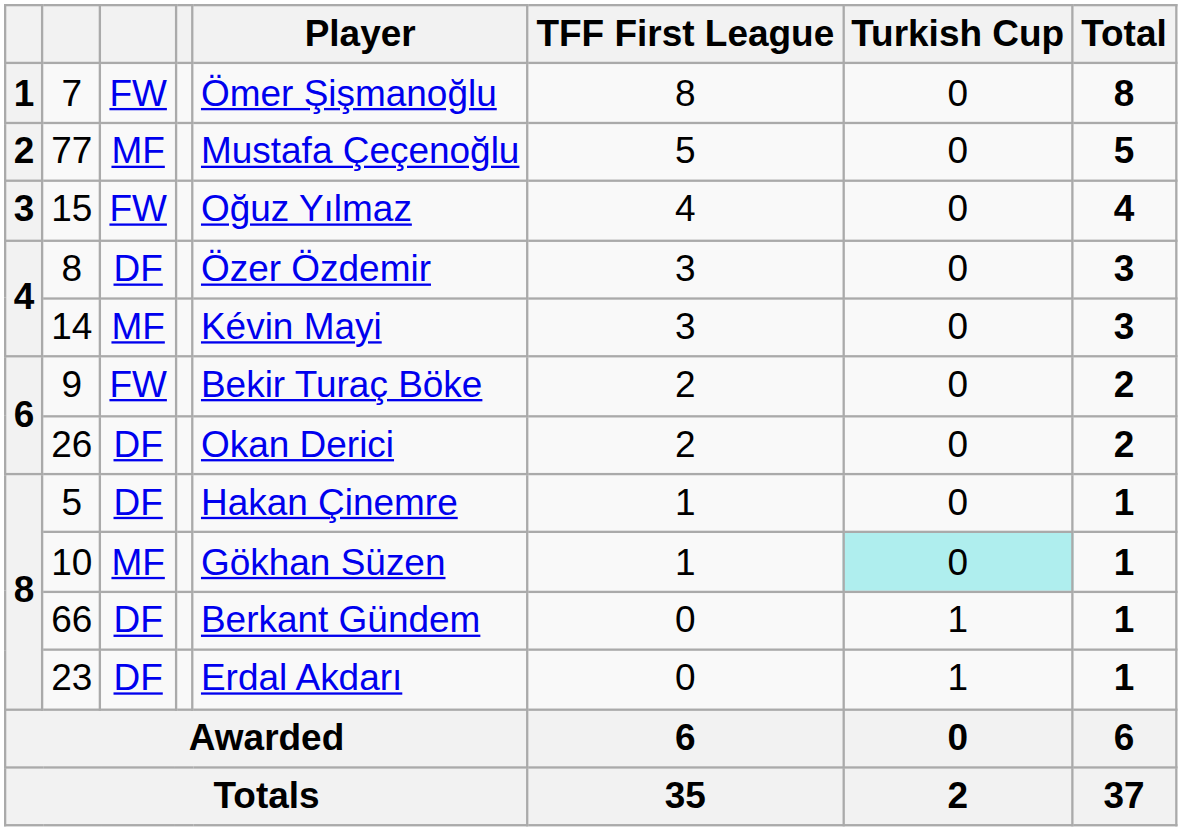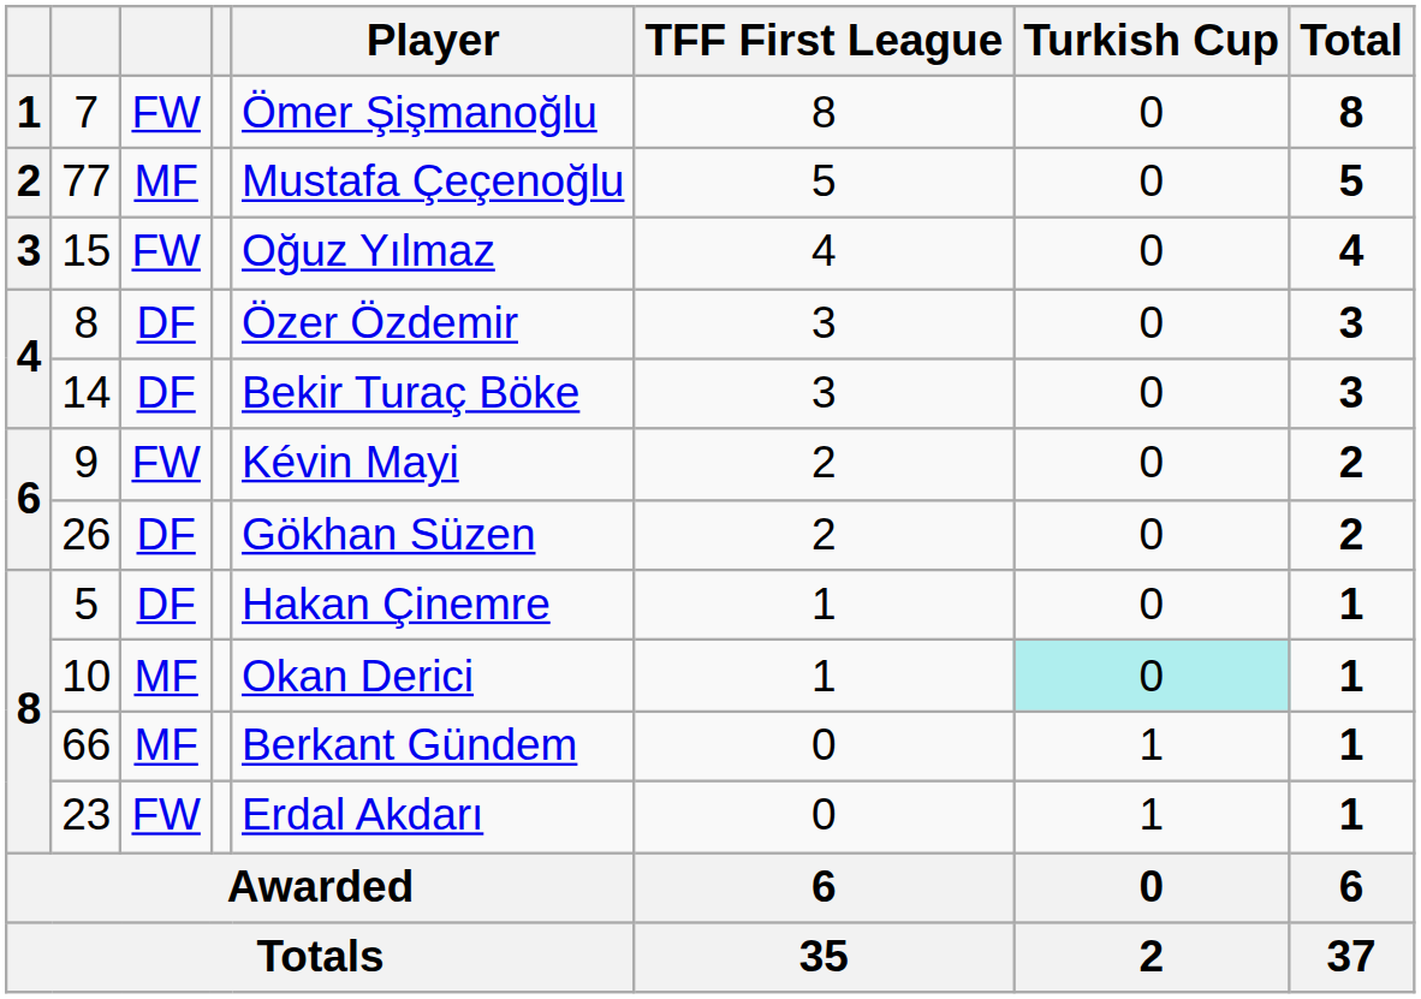14 | column 3: MF -> DF
14 | Player: Kévin Mayi -> Bekir Turaç Böke
9 | Player: Bekir Turaç Böke -> Kévin Mayi
26 | Player: Okan Derici -> Gökhan Süzen
10 | Player: Gökhan Süzen -> Okan Derici
66 | column 3: DF -> MF
23 | column 3: DF -> FW
